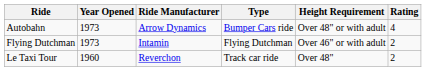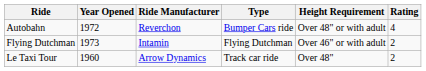Autobahn | Year Opened: 1973 -> 1972
Autobahn | Ride Manufacturer: Arrow Dynamics -> Reverchon
Le Taxi Tour | Ride Manufacturer: Reverchon -> Arrow Dynamics
